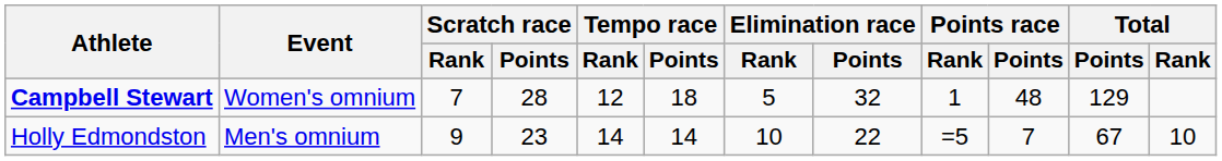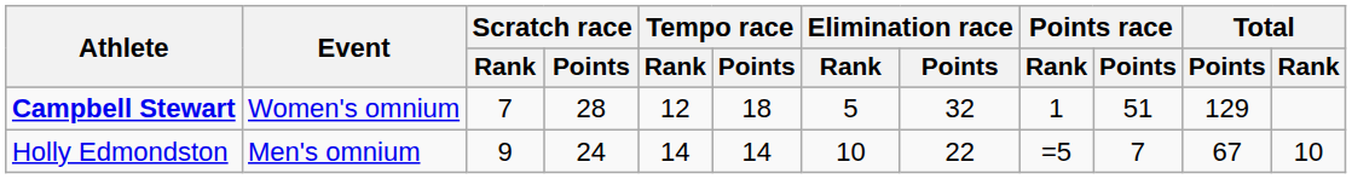Campbell Stewart | Points race / Points: 48 -> 51
Holly Edmondston | Scratch race / Points: 23 -> 24
